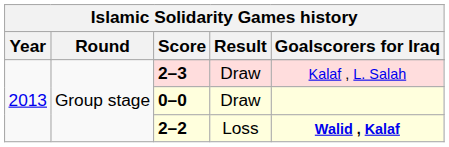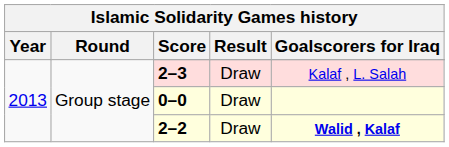2–2 | Result: Loss -> Draw
